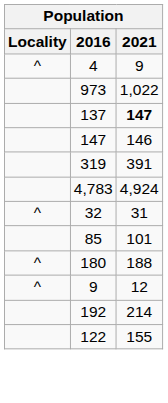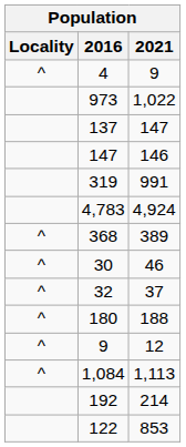137 | 2021: bold -> normal
319 | 2021: 391 -> 991
+ row: ^ | 368 | 389
+ row: ^ | 30 | 46
32 | 2021: 31 -> 37
- row: 85 | 101
+ row: ^ | 1,084 | 1,113
122 | 2021: 155 -> 853
